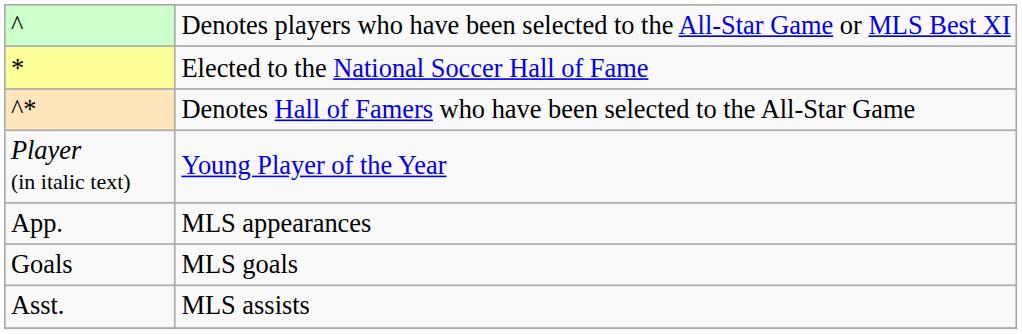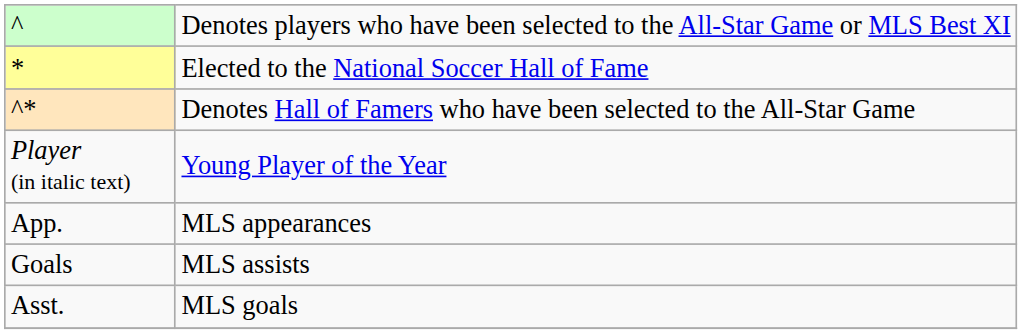Goals | column 2: MLS goals -> MLS assists
Asst. | column 2: MLS assists -> MLS goals
